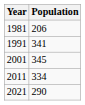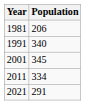1991 | Population: 341 -> 340
2021 | Population: 290 -> 291
